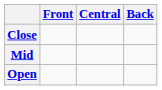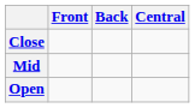columns swapped: Central <-> Back
